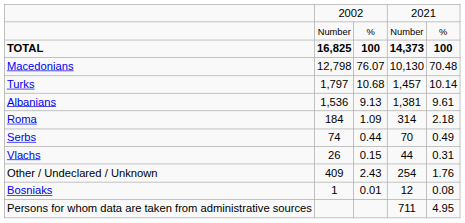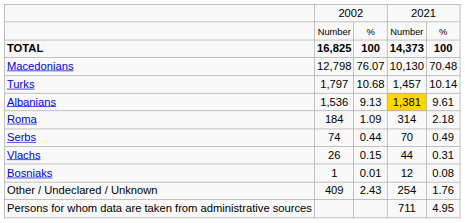Albanians | column 4: no background -> gold background
rows swapped: Bosniaks <-> Other / Undeclared / Unknown
